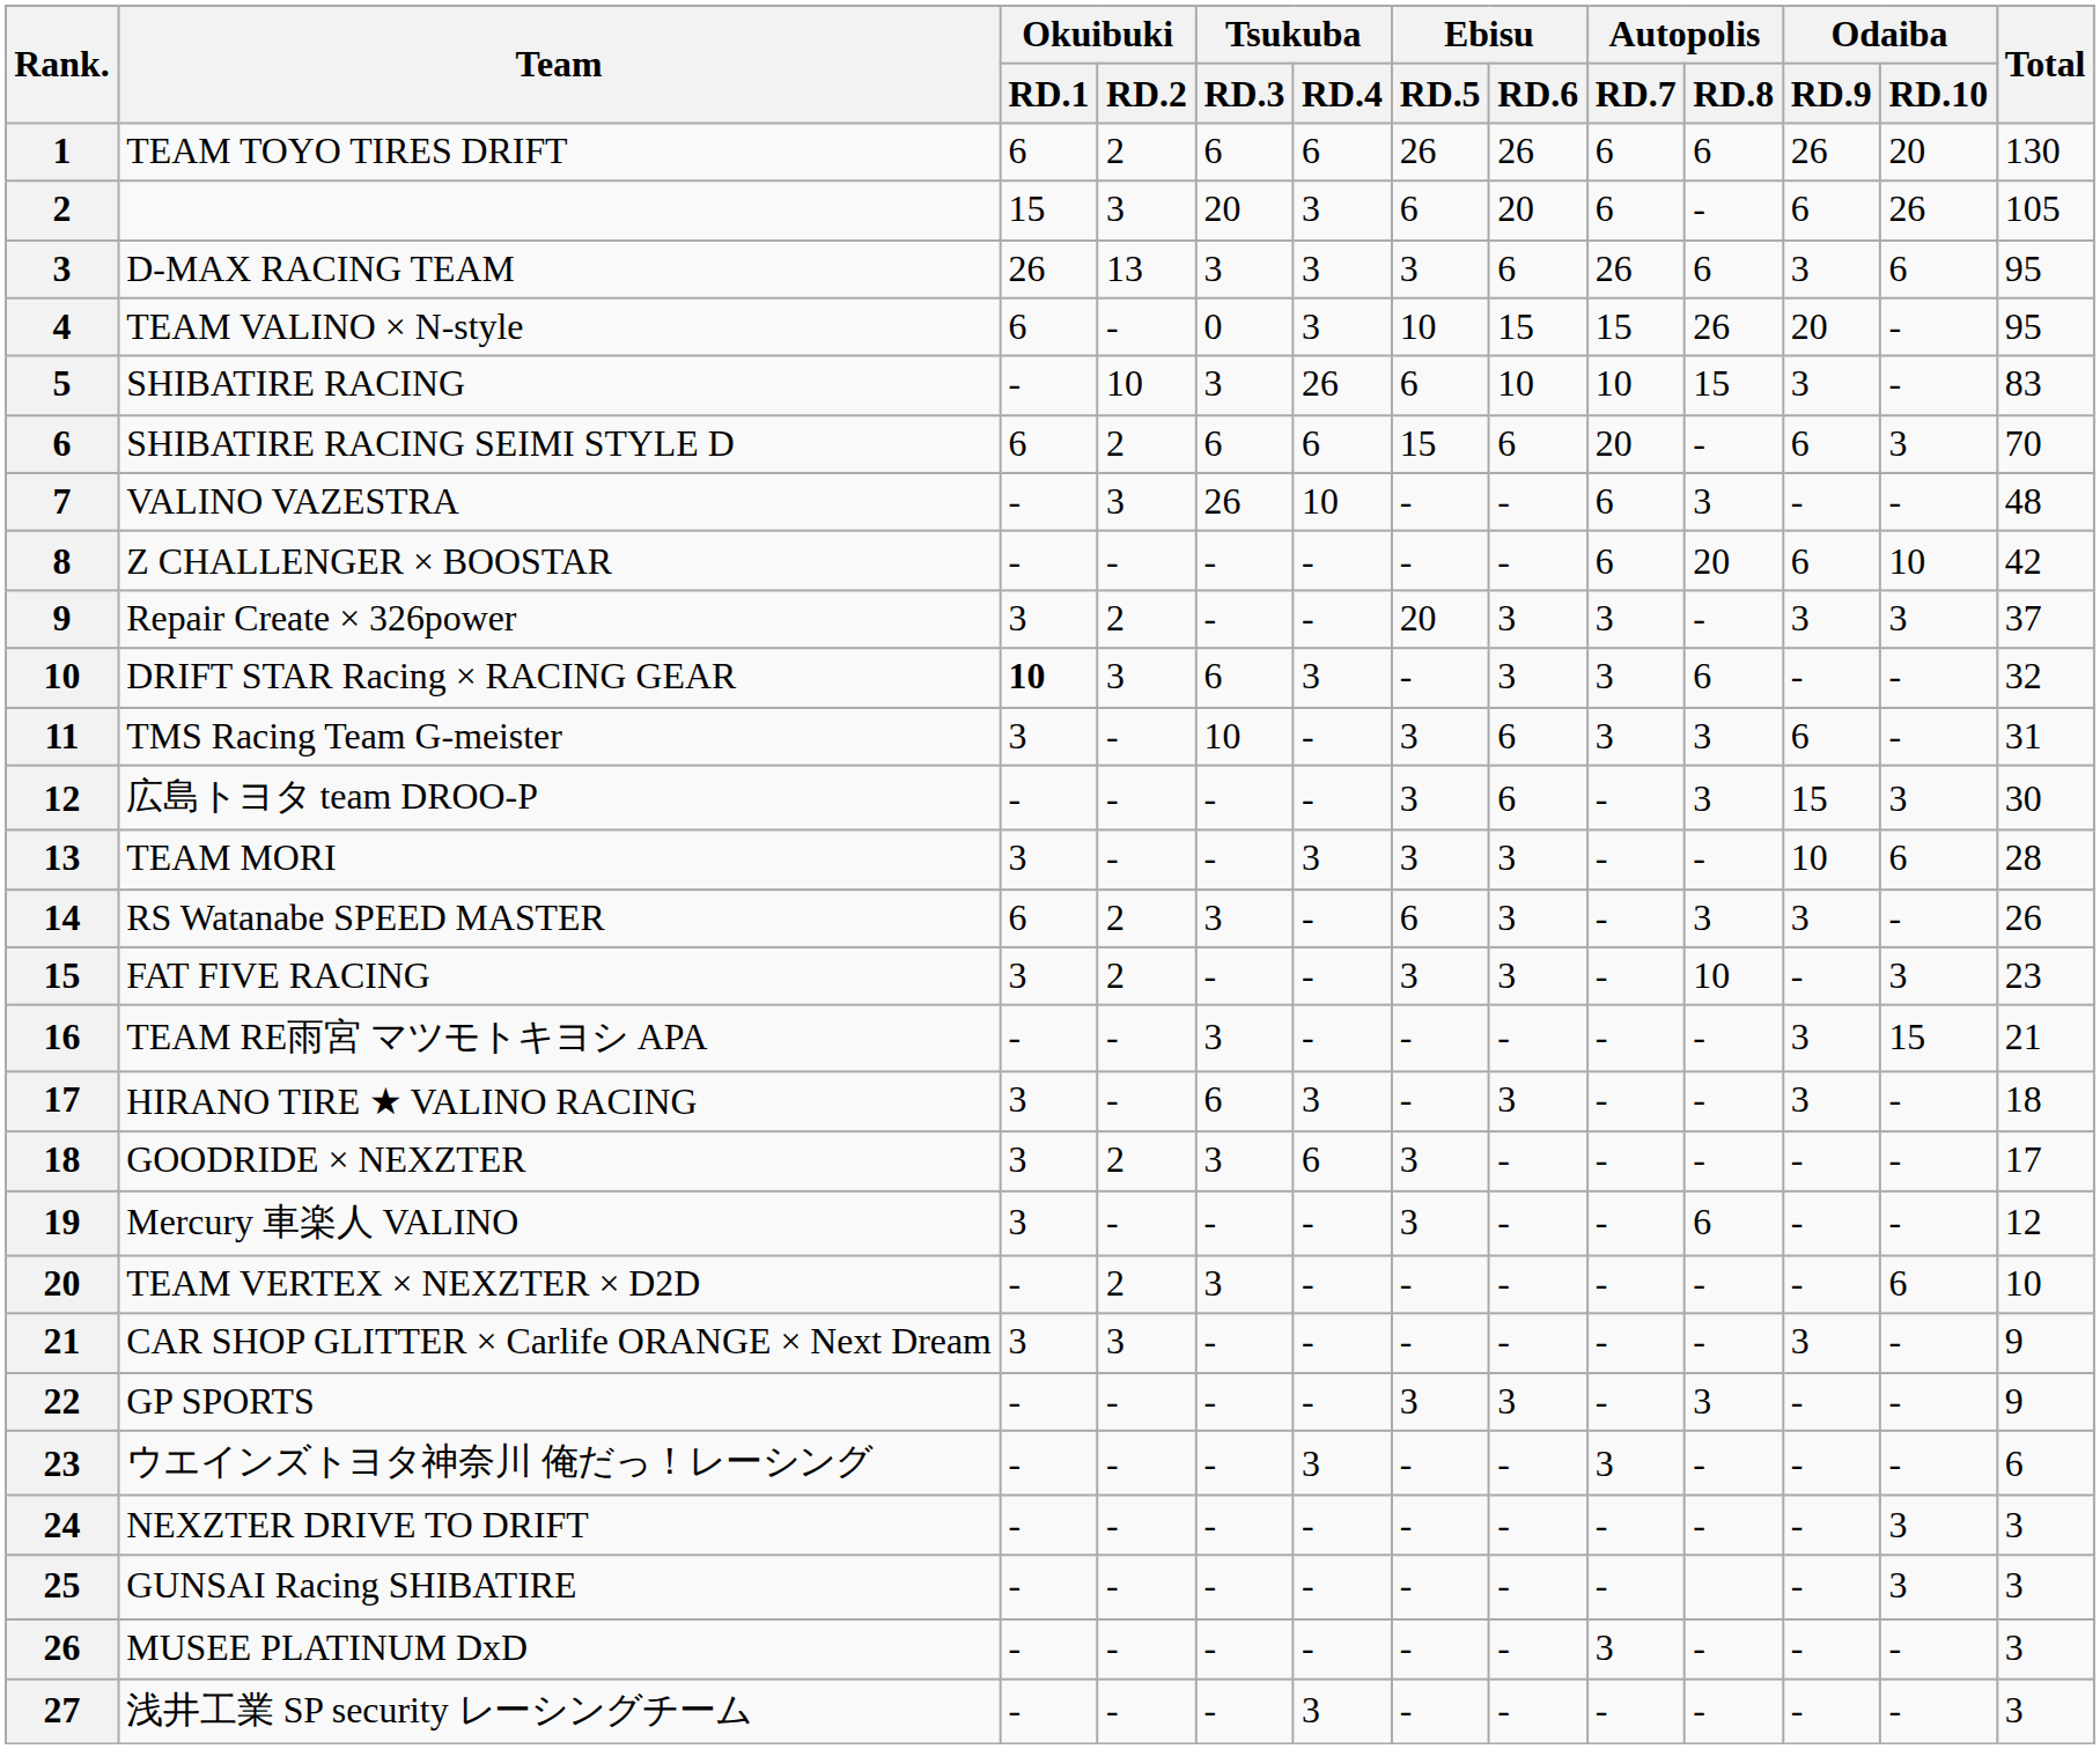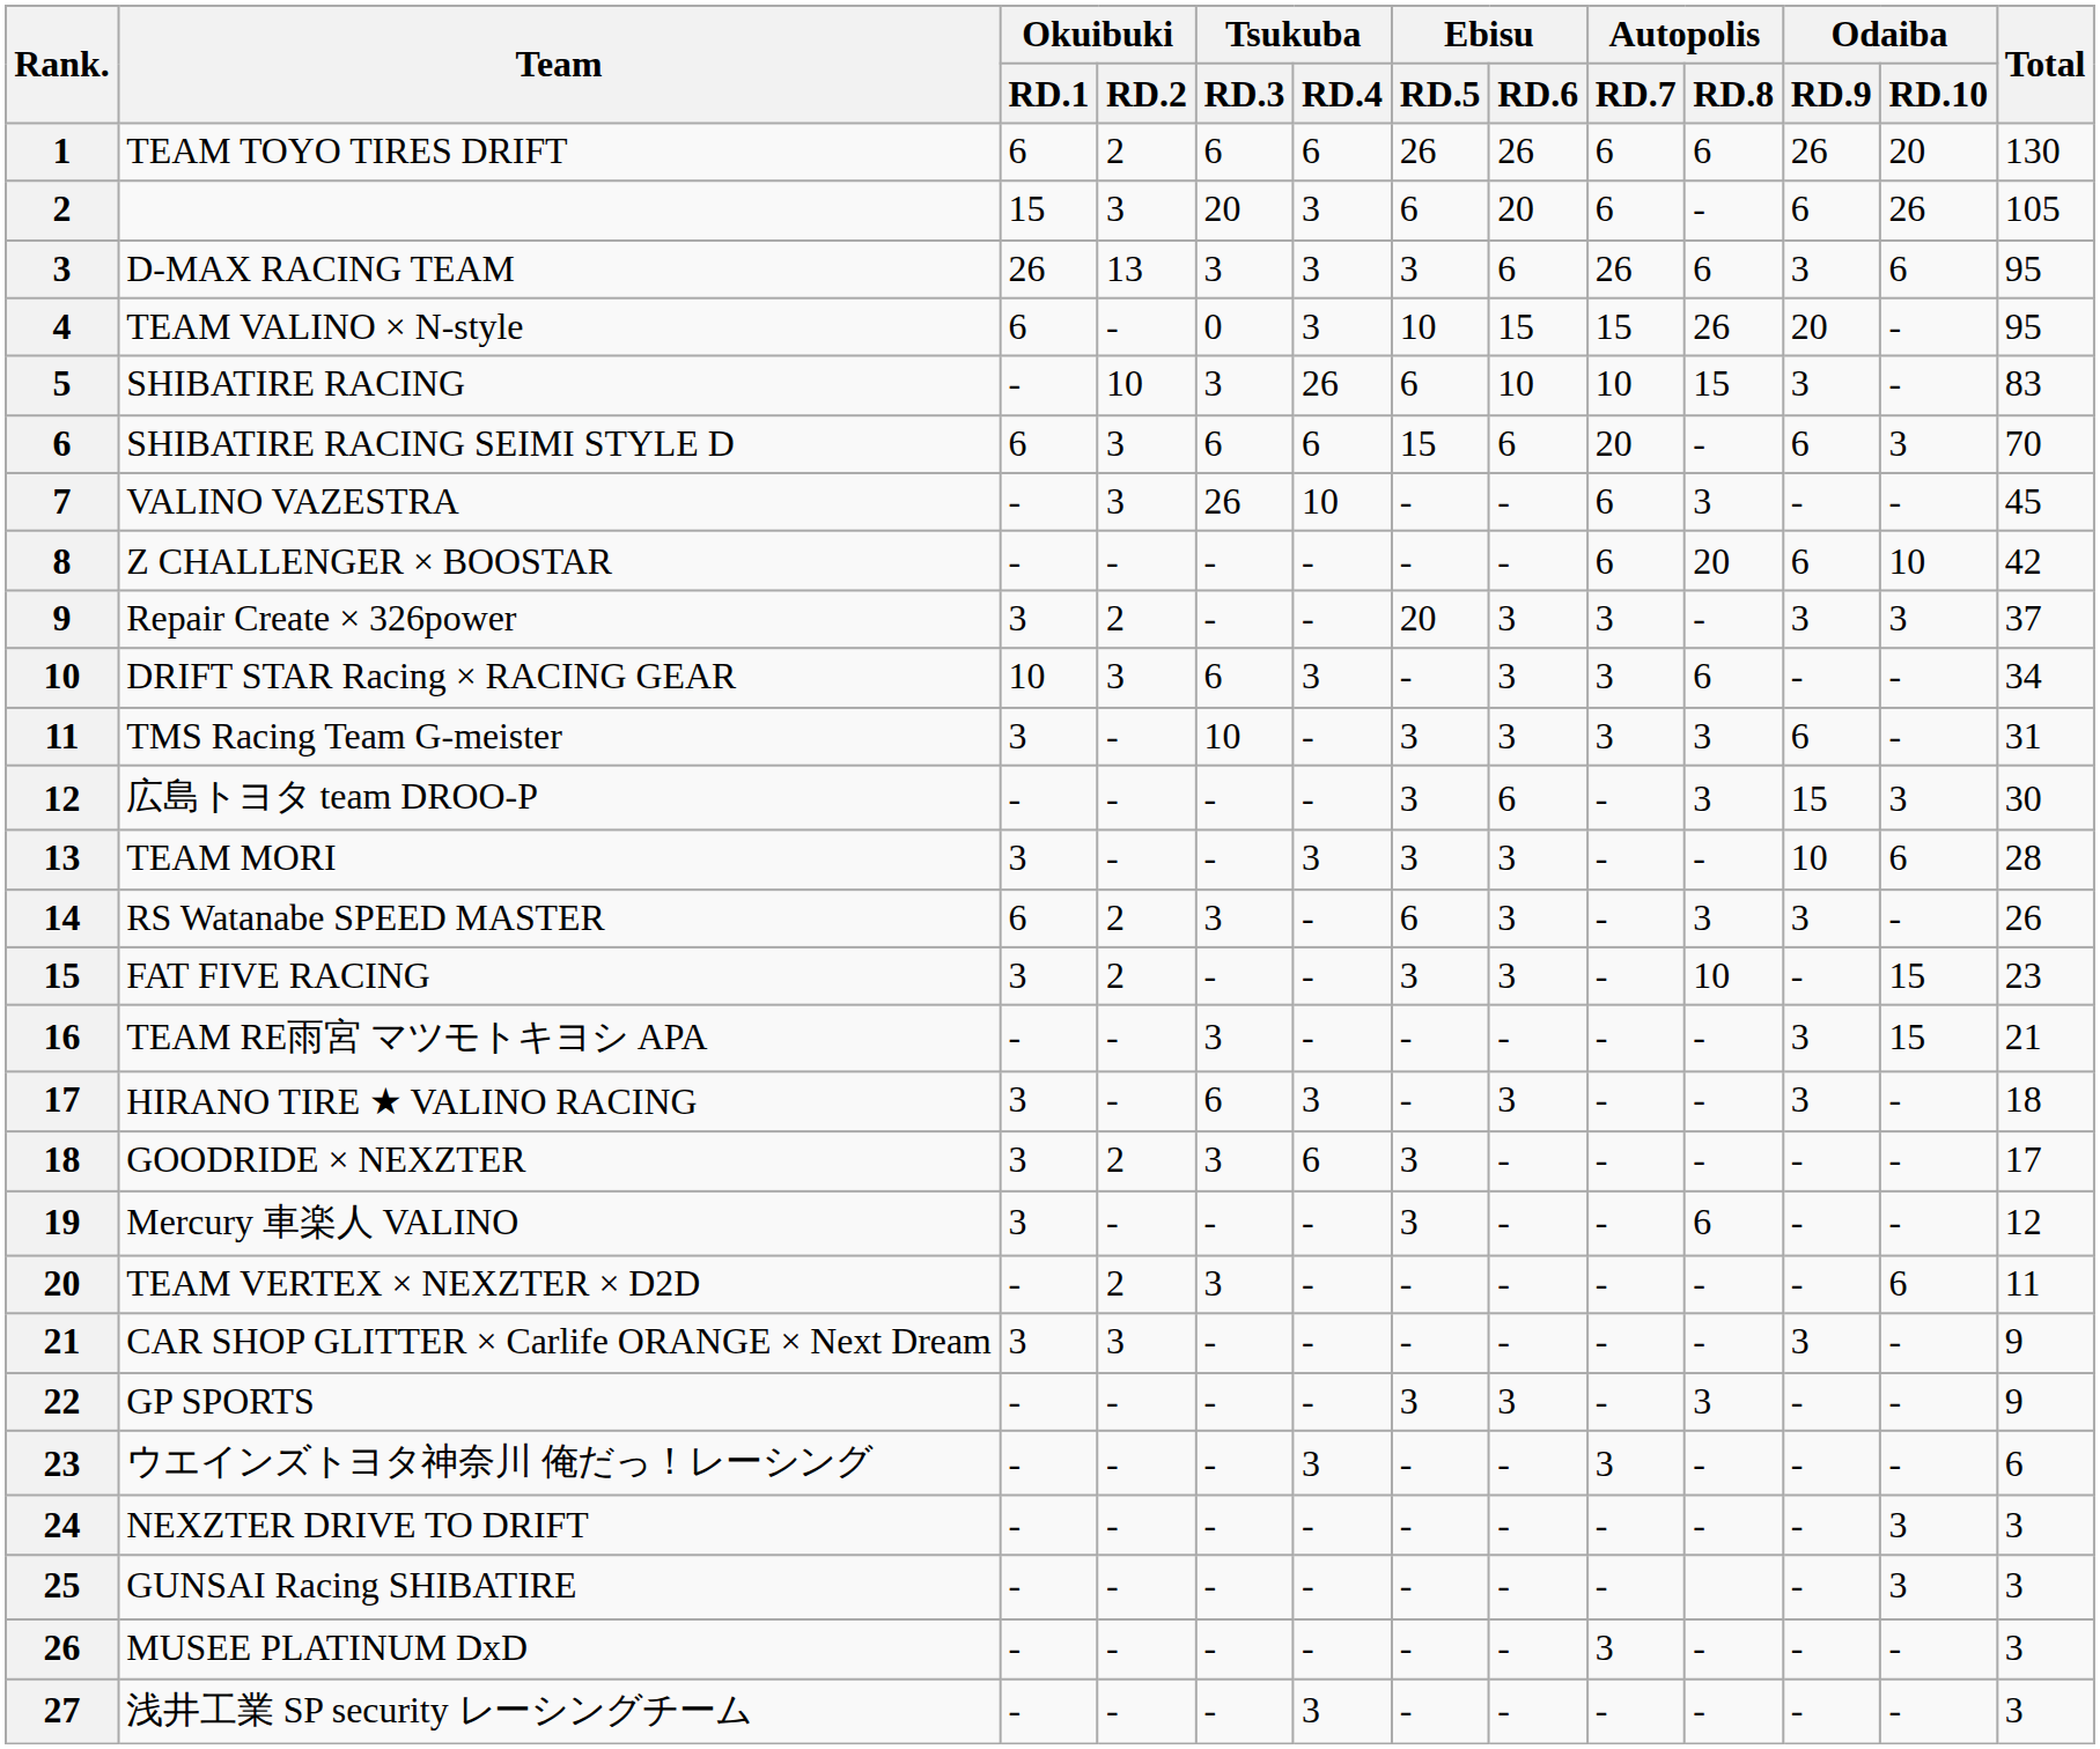SHIBATIRE RACING SEIMI STYLE D | Okuibuki / RD.2: 2 -> 3
VALINO VAZESTRA | Total: 48 -> 45
DRIFT STAR Racing × RACING GEAR | Okuibuki / RD.1: bold -> normal
DRIFT STAR Racing × RACING GEAR | Total: 32 -> 34
TMS Racing Team G-meister | Ebisu / RD.6: 6 -> 3
FAT FIVE RACING | Odaiba / RD.10: 3 -> 15
TEAM VERTEX × NEXZTER × D2D | Total: 10 -> 11
